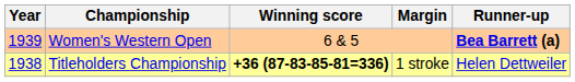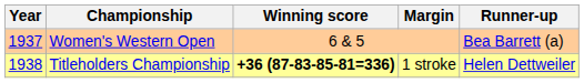Women's Western Open | Year: 1939 -> 1937
Women's Western Open | Runner-up: bold -> normal
